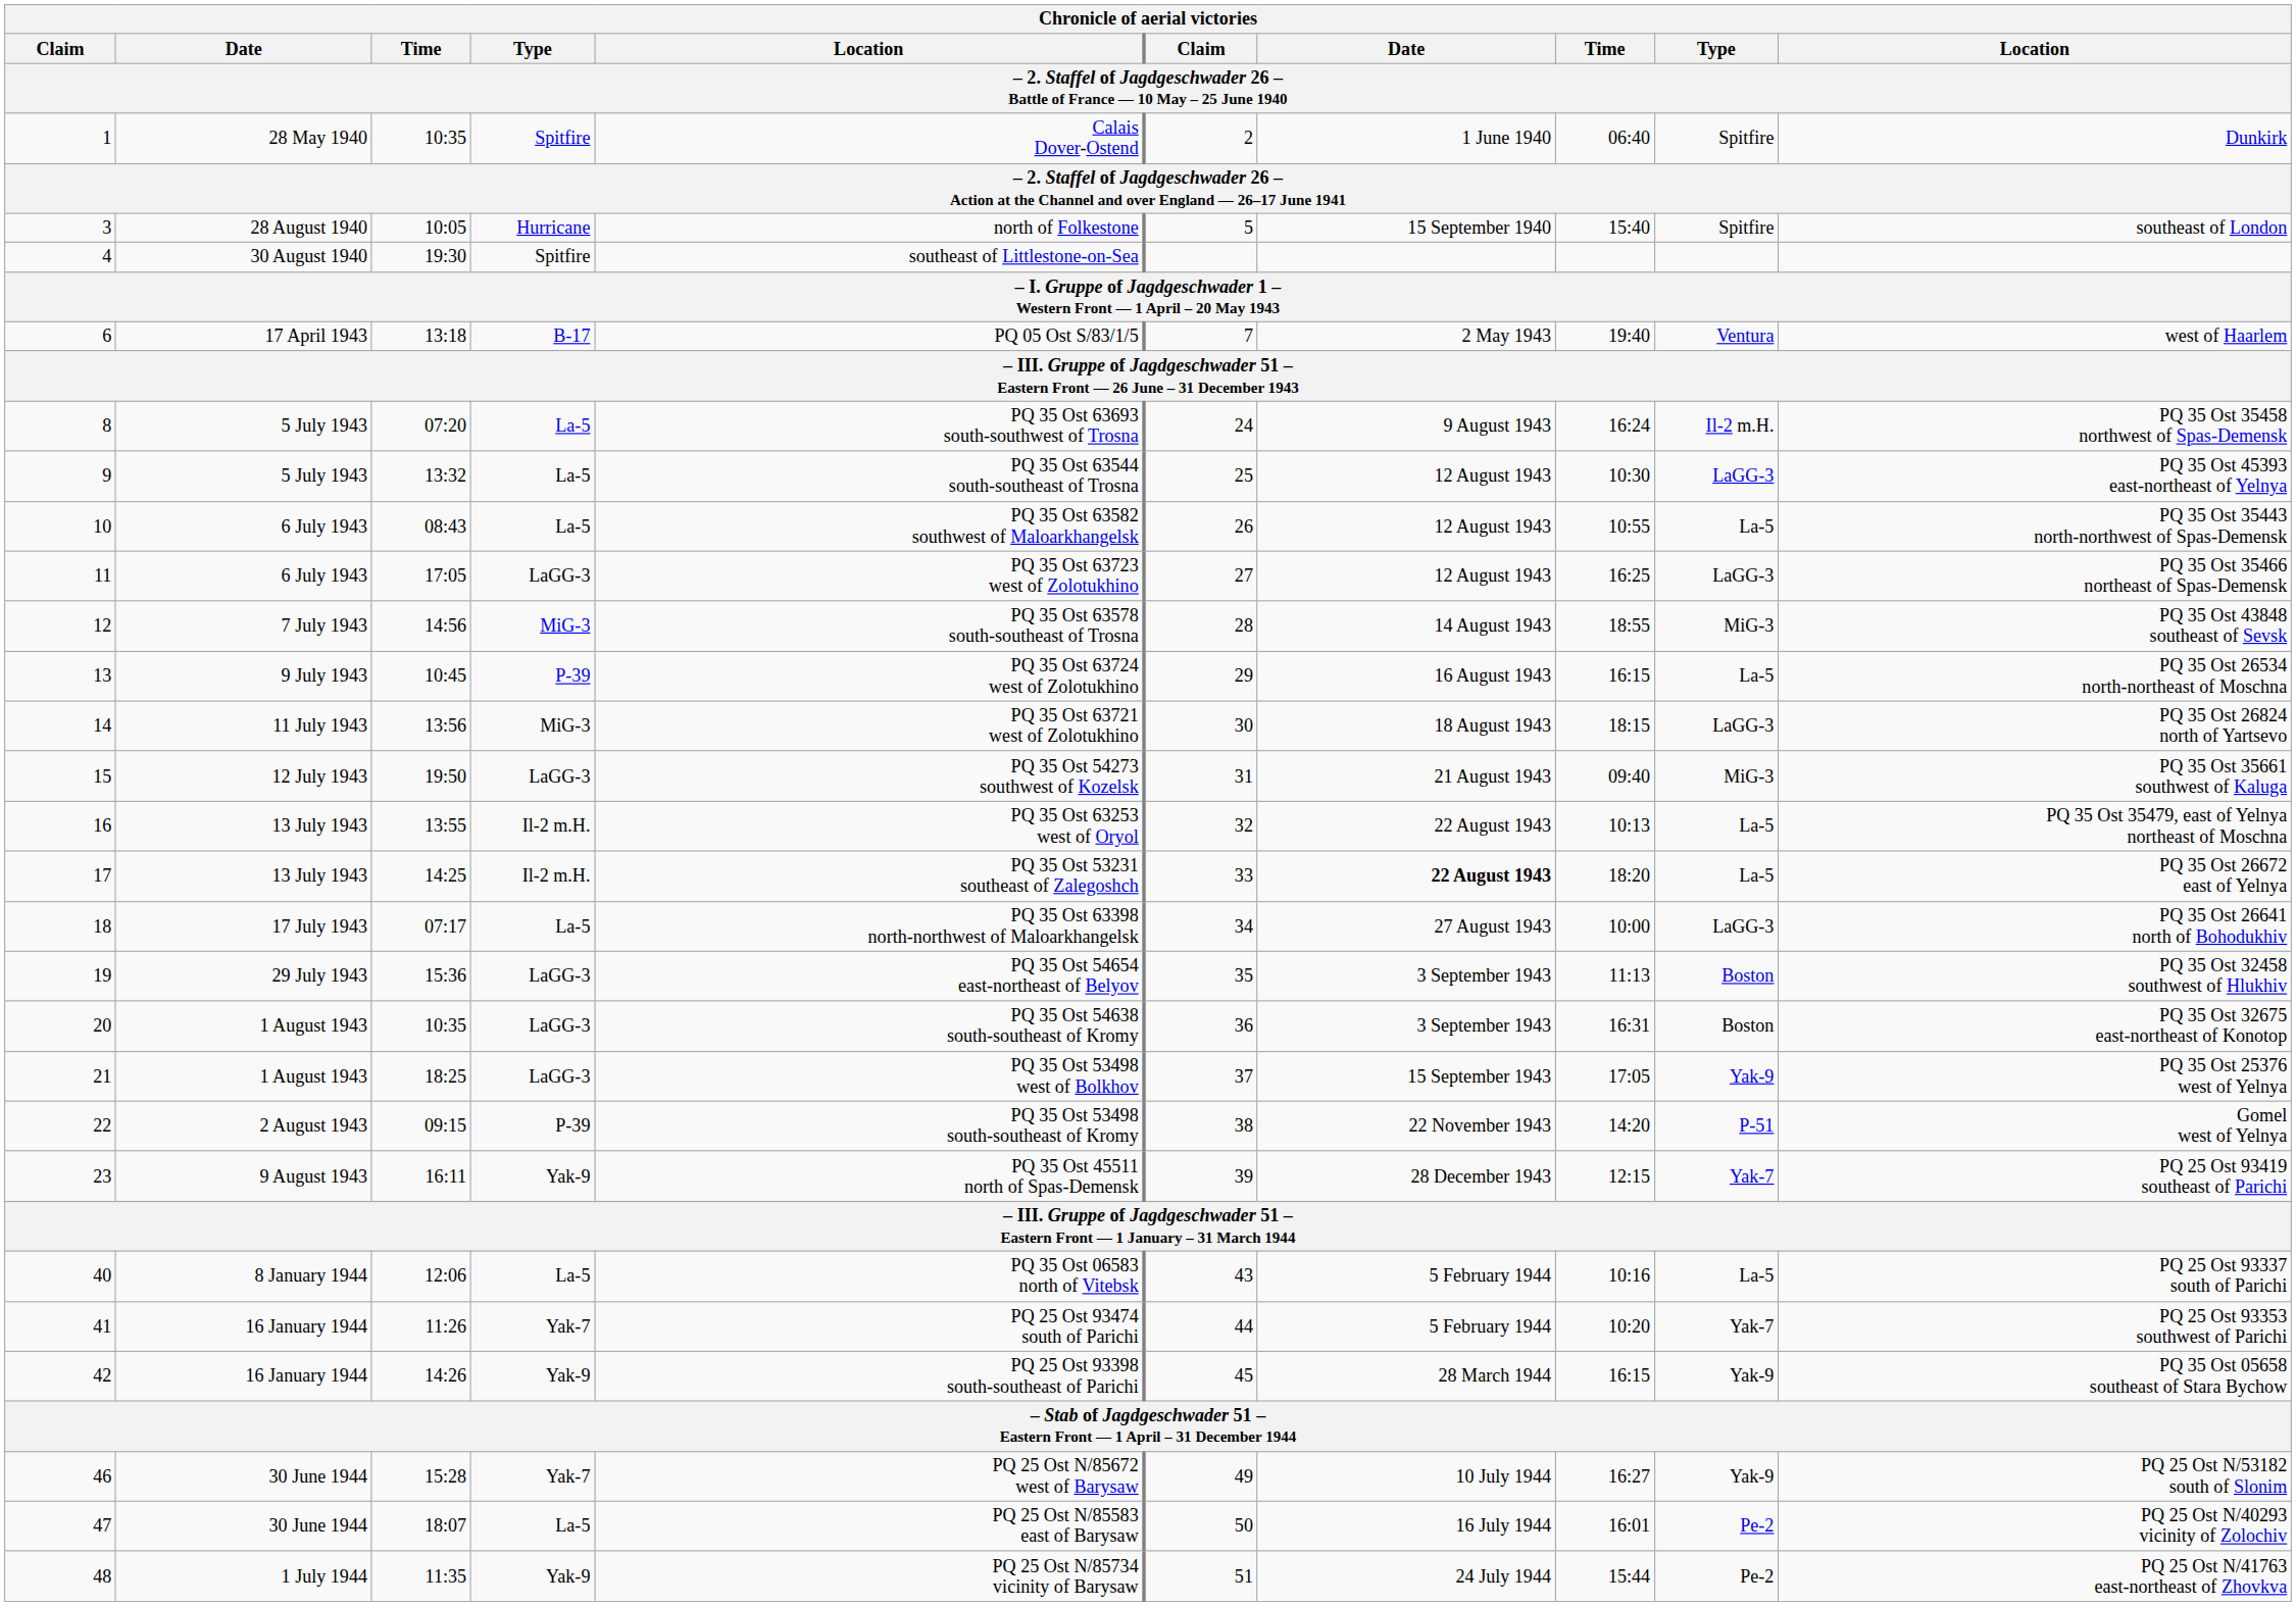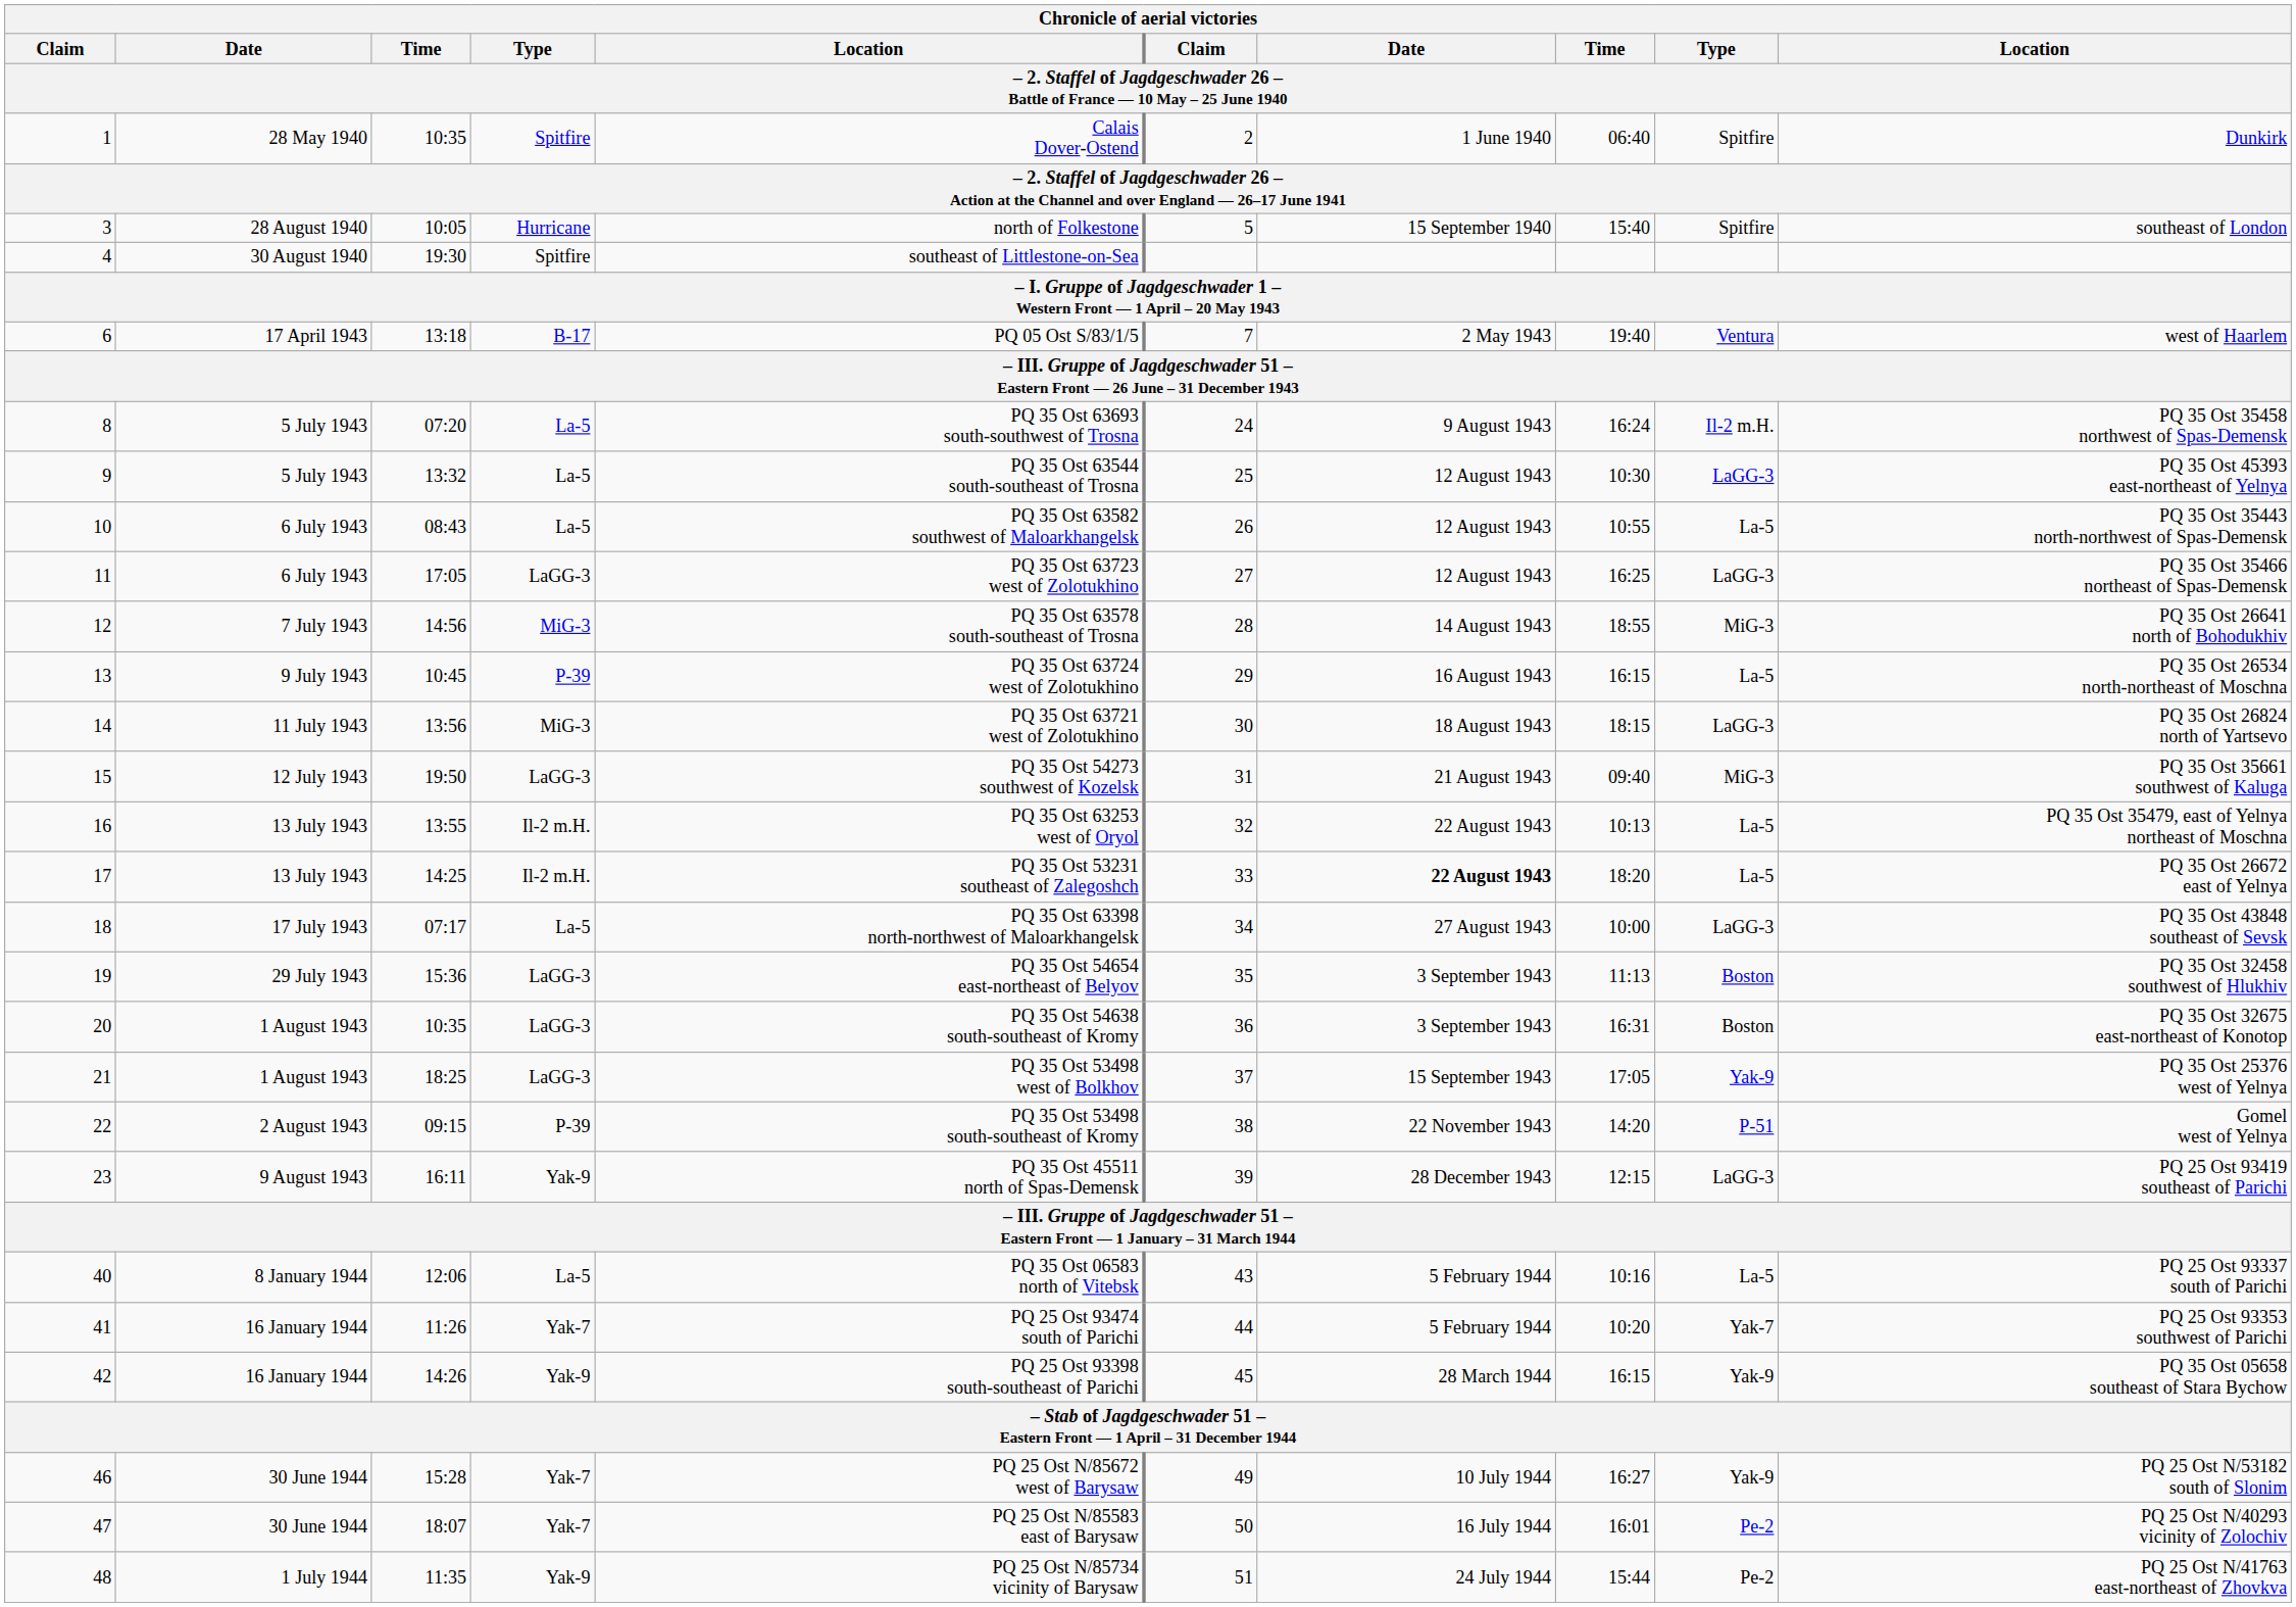12 | column 10: PQ 35 Ost 43848 southeast of Sevsk -> PQ 35 Ost 26641 north of Bohodukhiv
18 | column 10: PQ 35 Ost 26641 north of Bohodukhiv -> PQ 35 Ost 43848 southeast of Sevsk
23 | column 9: Yak-7 -> LaGG-3
47 | column 4: La-5 -> Yak-7
